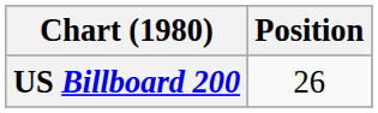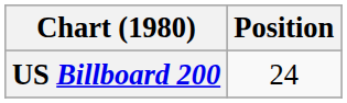US Billboard 200 | Position: 26 -> 24
